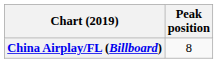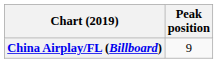China Airplay/FL (Billboard) | Peak position: 8 -> 9
